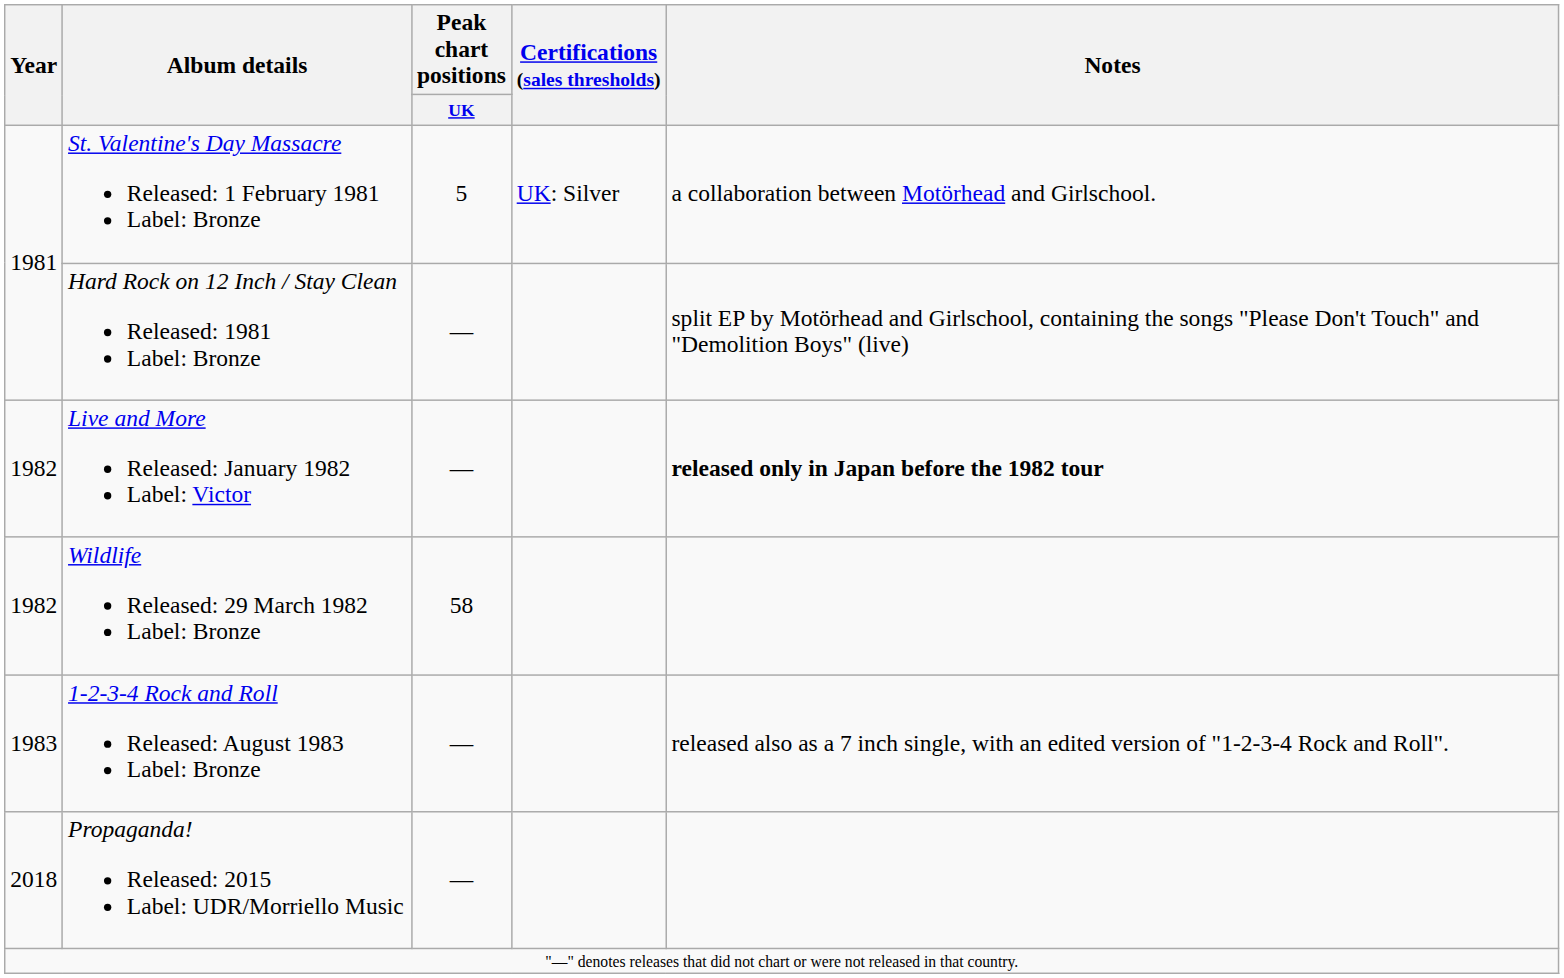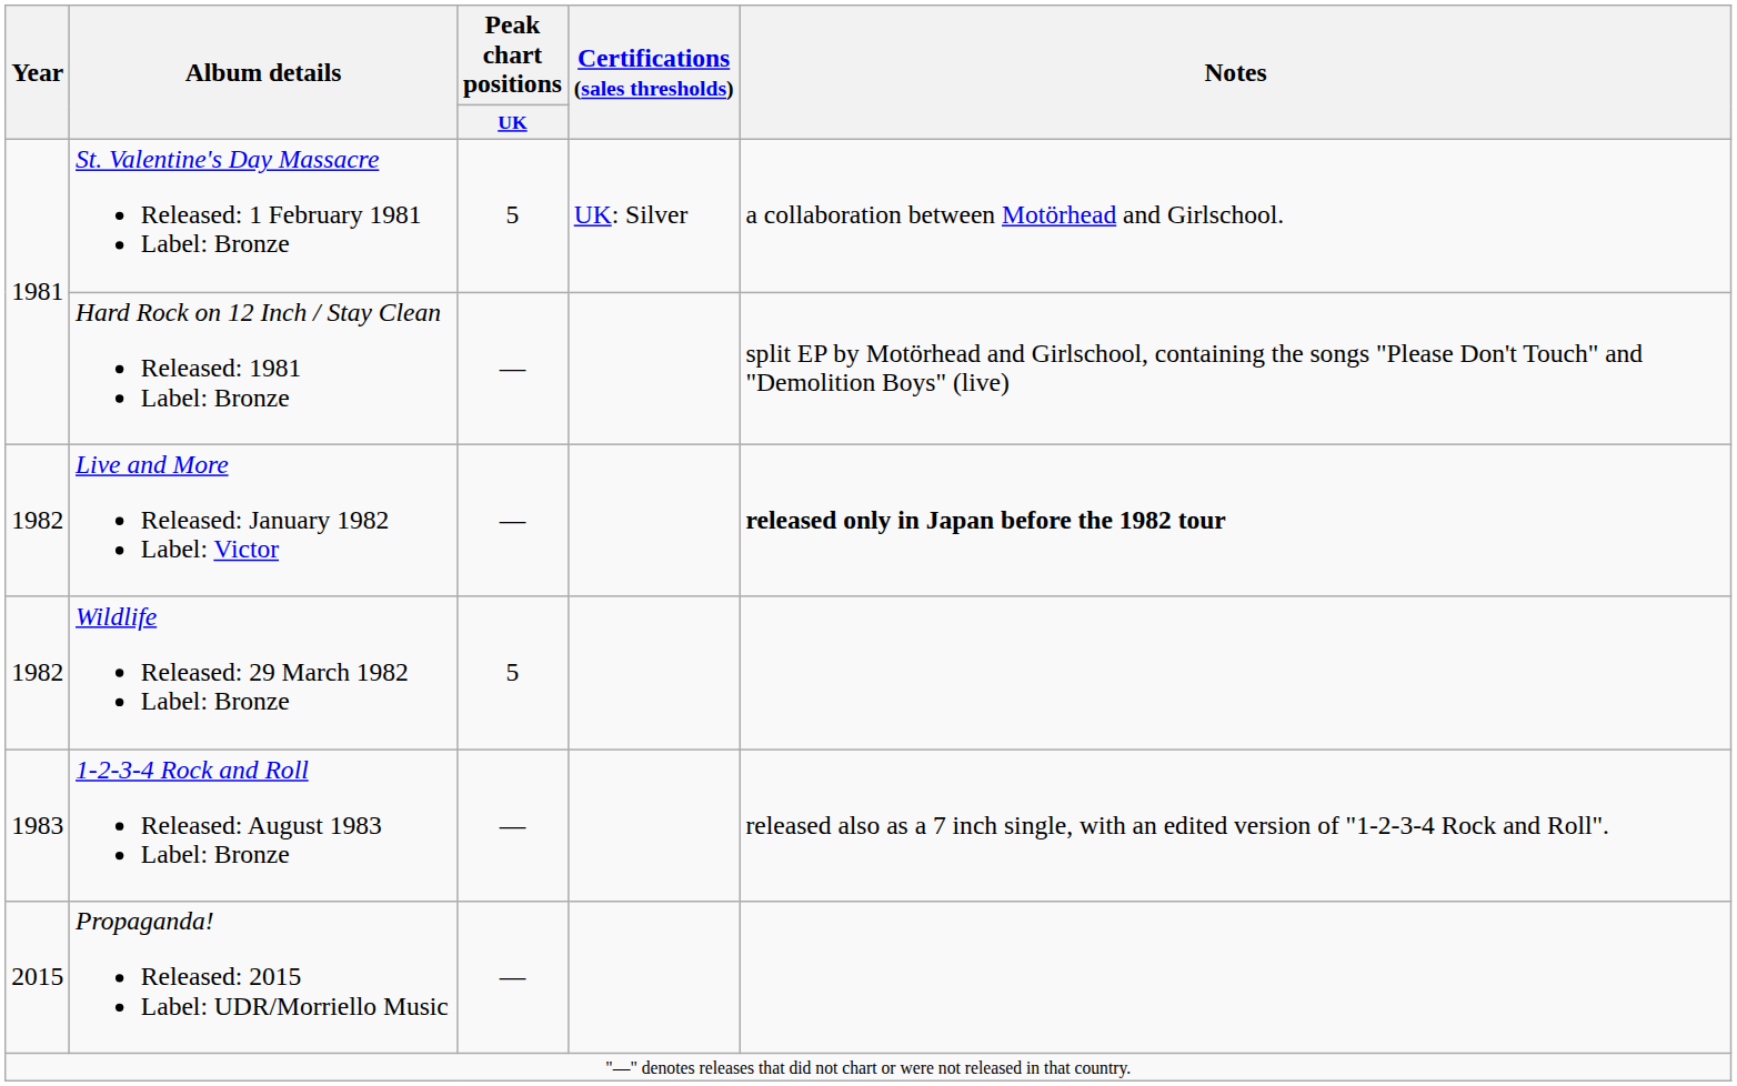Wildlife Released: 29 March 1982 Label: Bronze | Peak chart positions / UK: 58 -> 5
Propaganda! Released: 2015 Label: UDR/Morriello Music | Year: 2018 -> 2015
